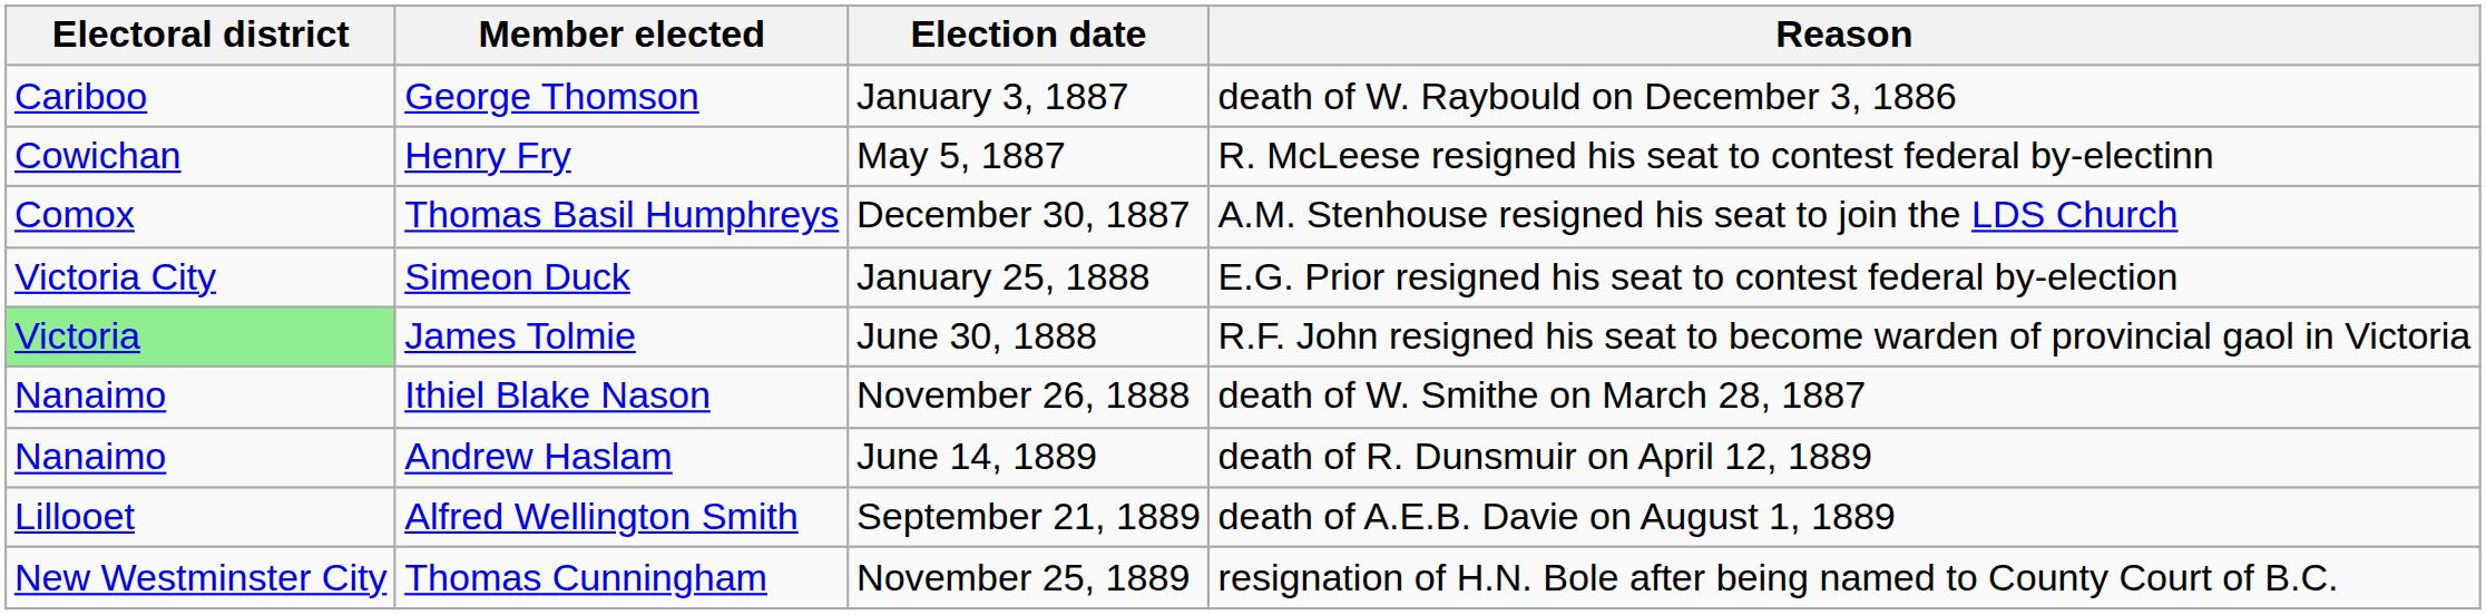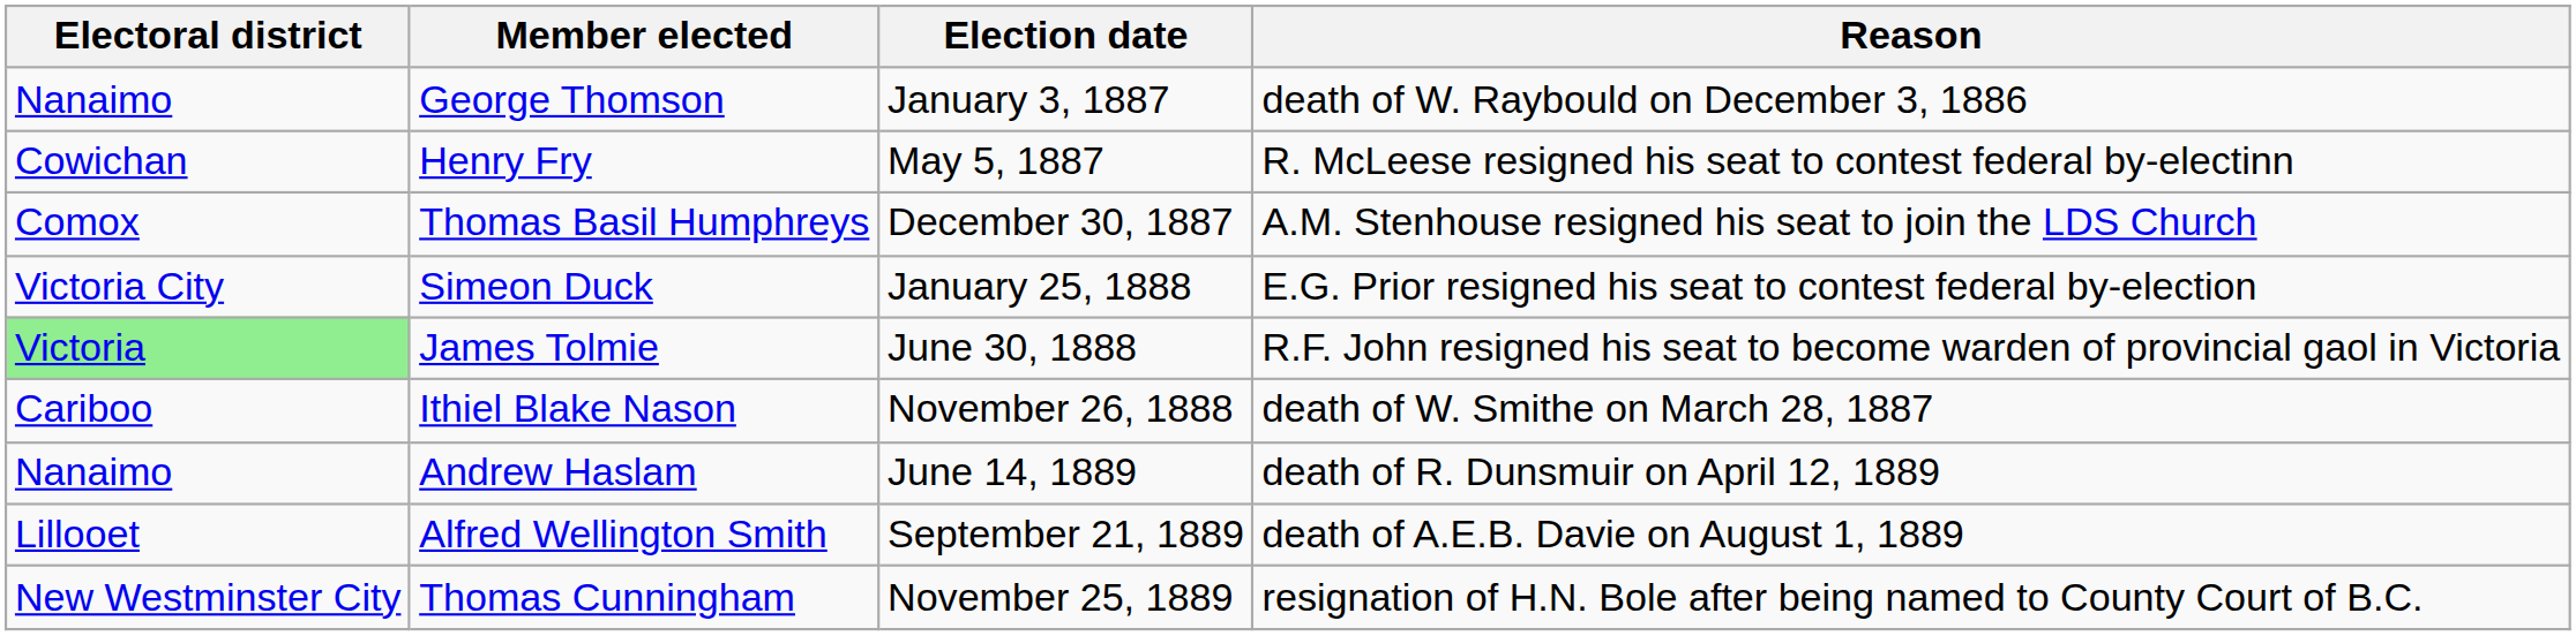George Thomson | Electoral district: Cariboo -> Nanaimo
Ithiel Blake Nason | Electoral district: Nanaimo -> Cariboo
